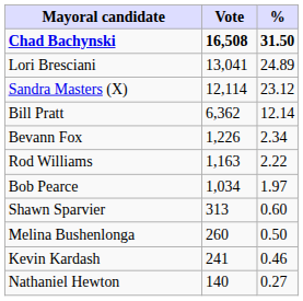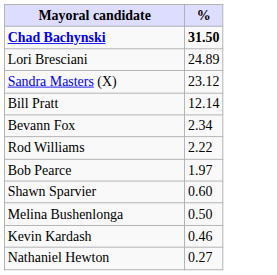- column: Vote | 16,508 | 13,041 | 12,114 | 6,362 | 1,226 | 1,163 | 1,034 | 313 | 260 | 241 | 140
